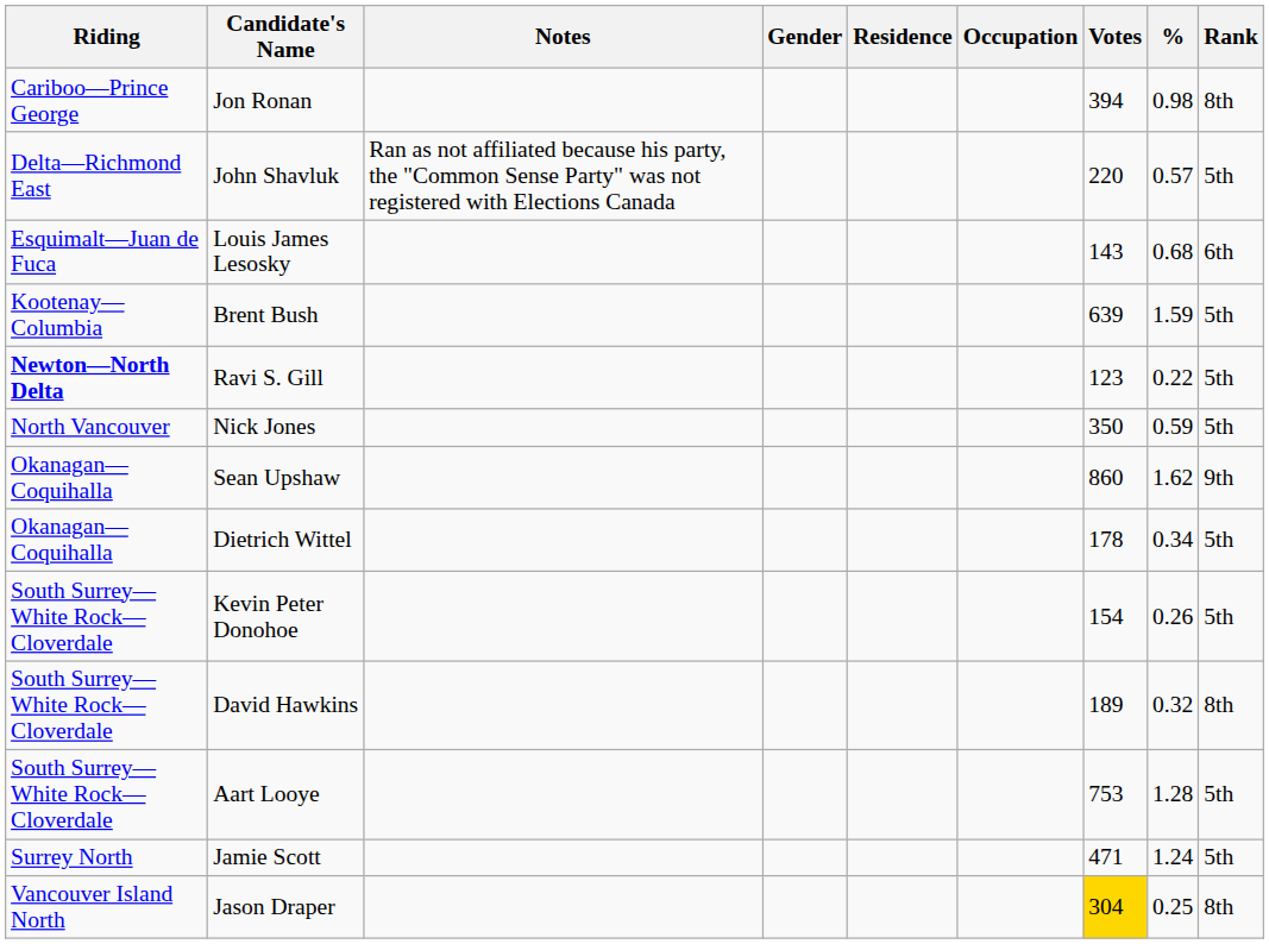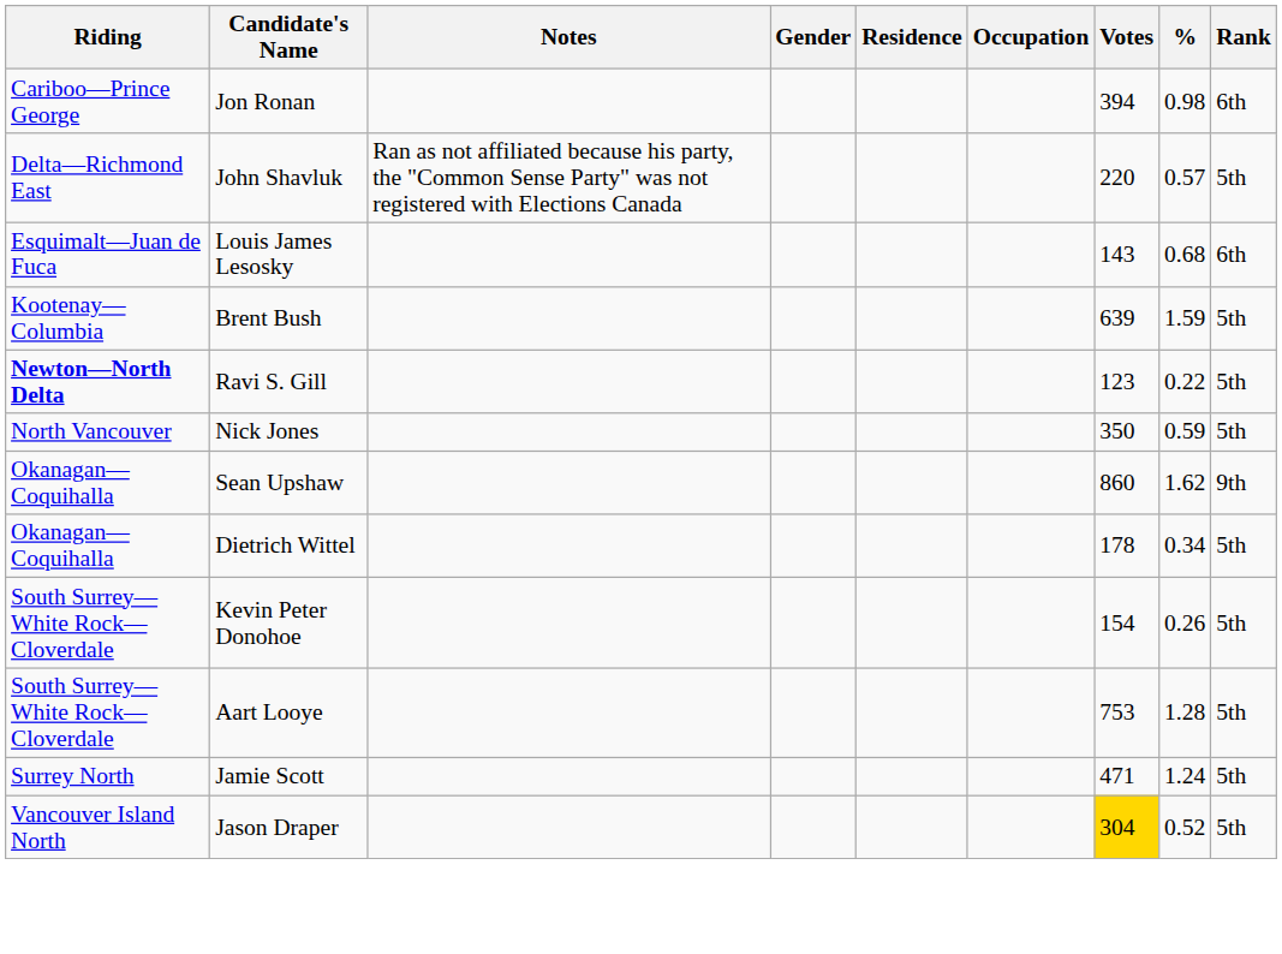Jon Ronan | Rank: 8th -> 6th
- row: South Surrey—White Rock—Cloverdale | David Hawkins | 189 | 0.32 | 8th
Jason Draper | %: 0.25 -> 0.52
Jason Draper | Rank: 8th -> 5th
